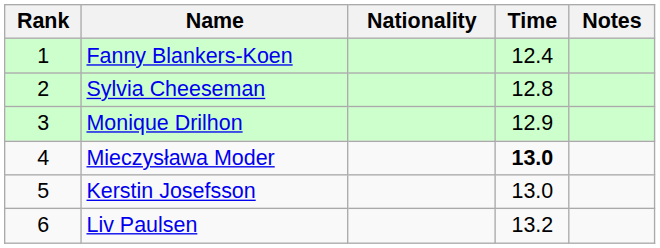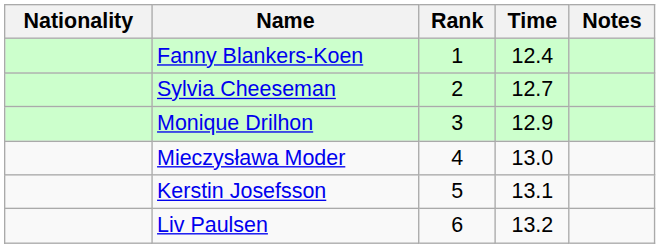columns swapped: Rank <-> Nationality
Sylvia Cheeseman | Time: 12.8 -> 12.7
Mieczysława Moder | Time: bold -> normal
Kerstin Josefsson | Time: 13.0 -> 13.1
